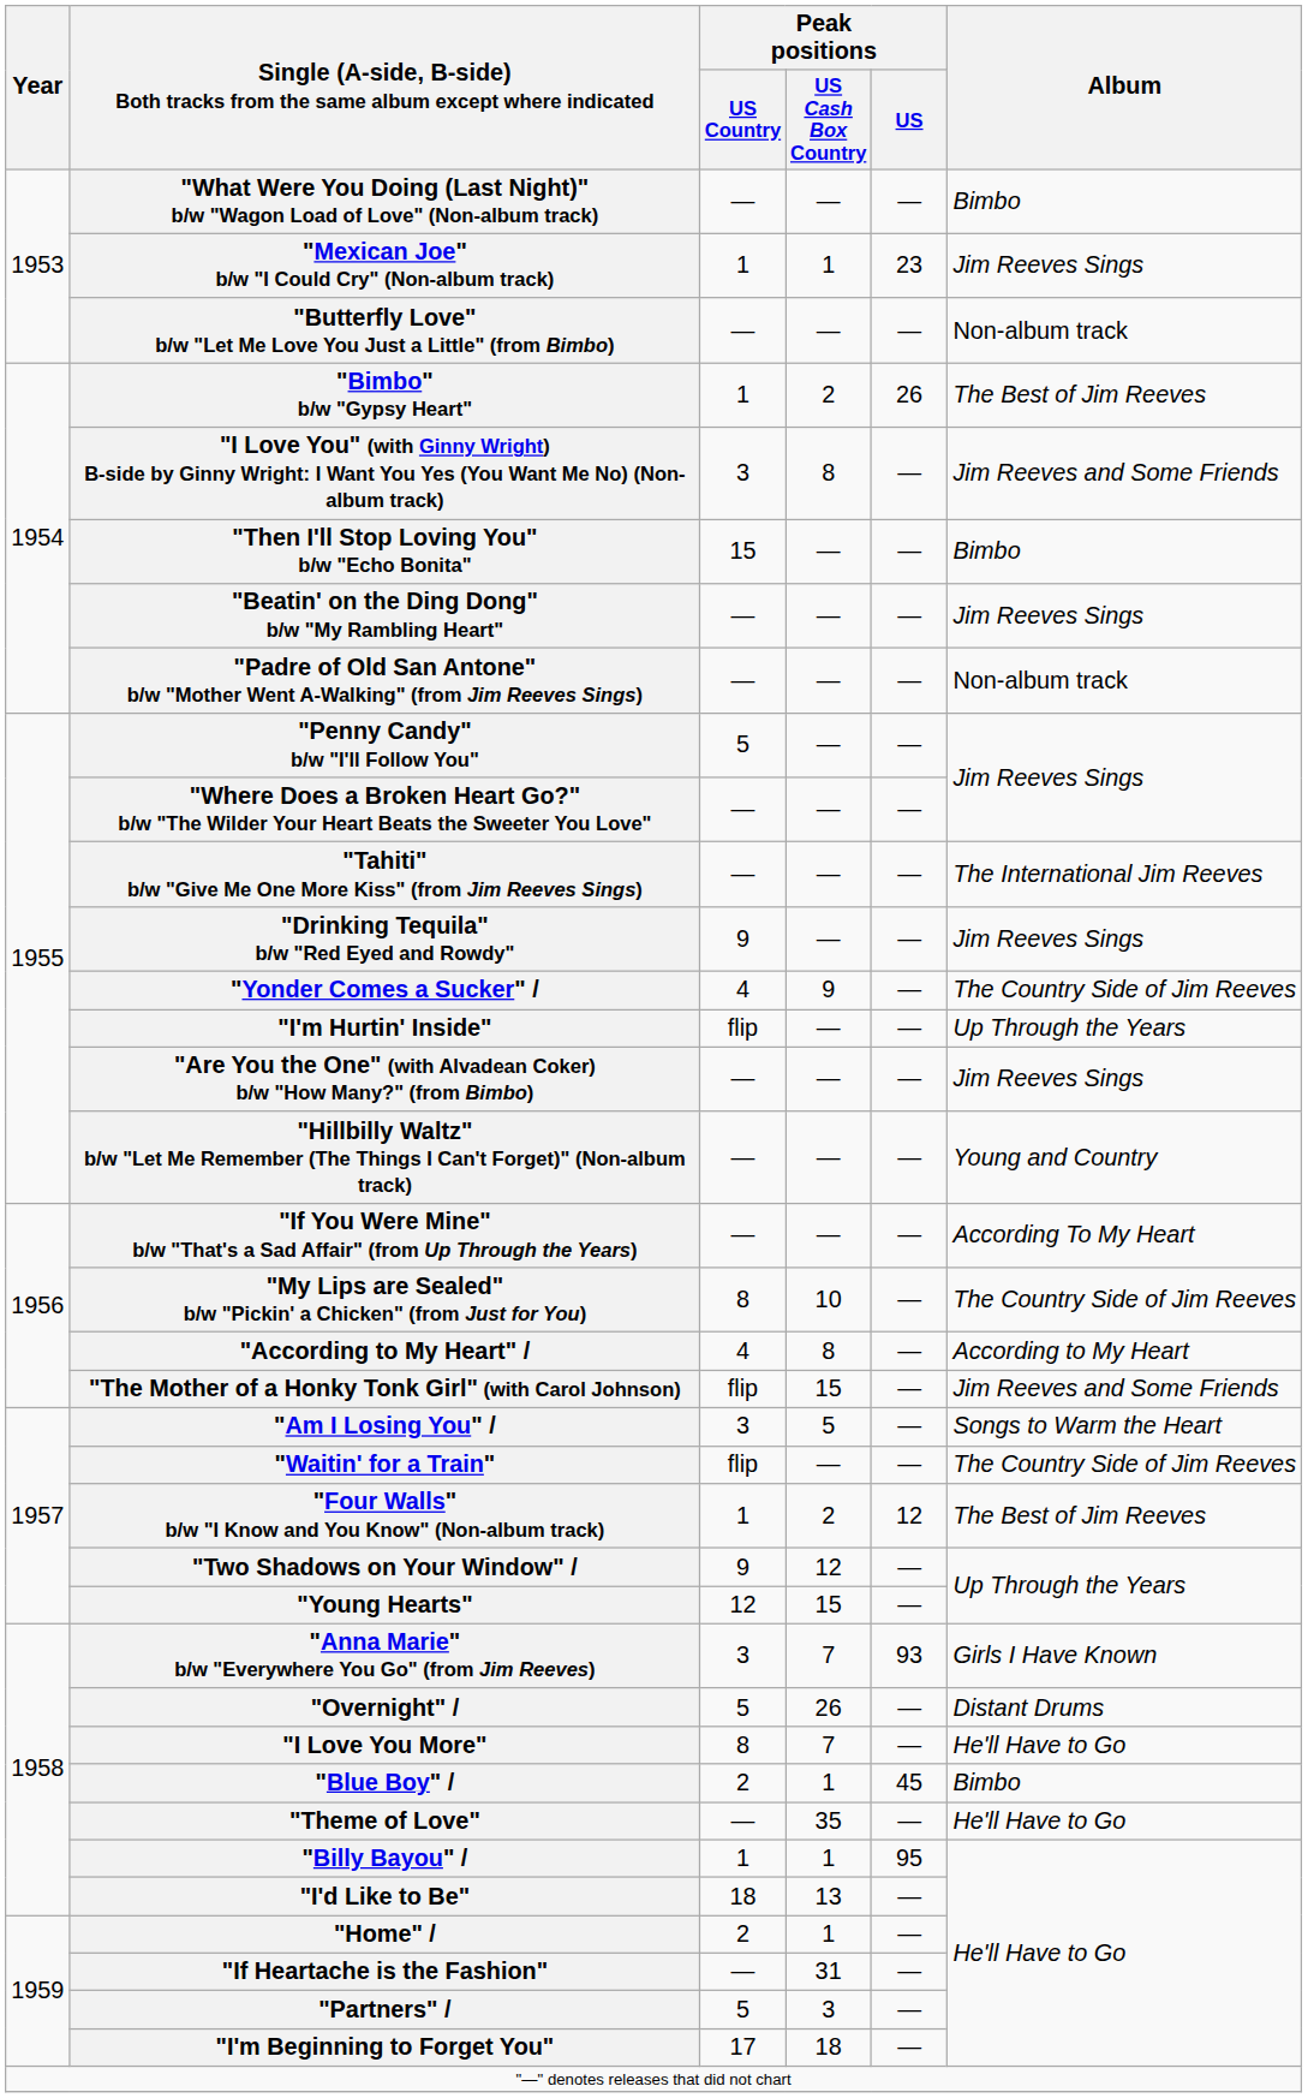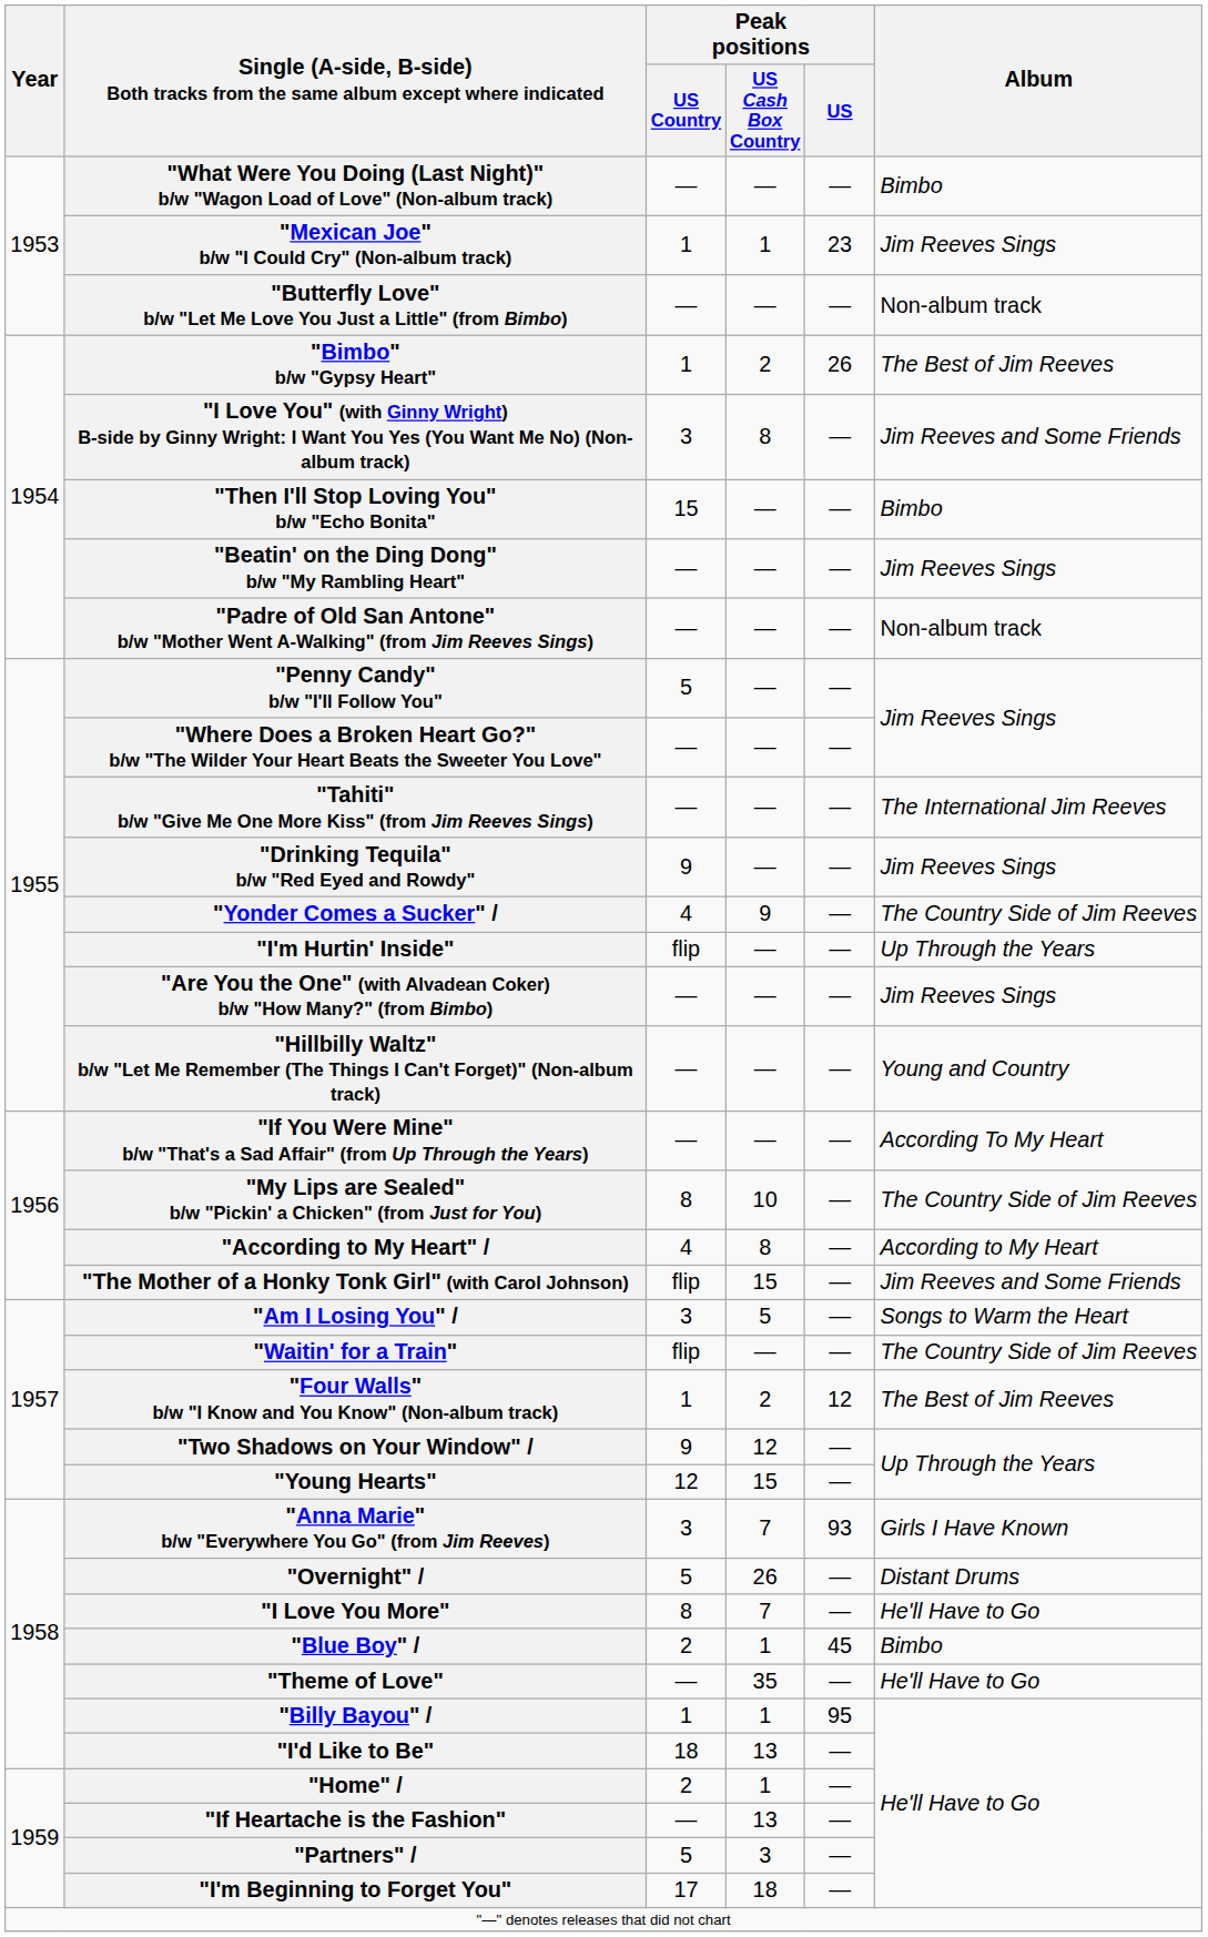"If Heartache is the Fashion" | Peak positions / US Cash Box Country: 31 -> 13
